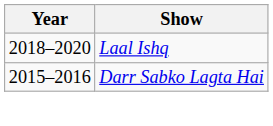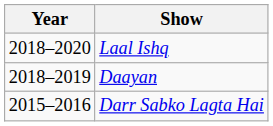+ row: 2018–2019 | Daayan
